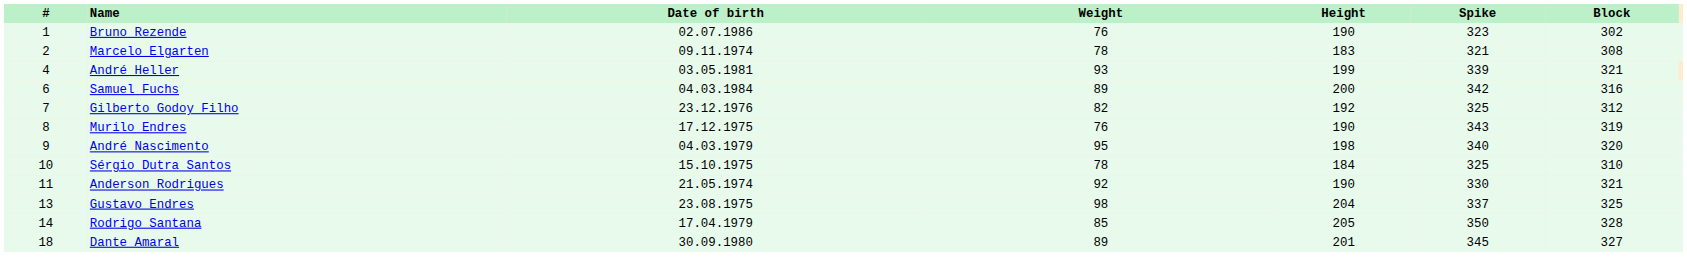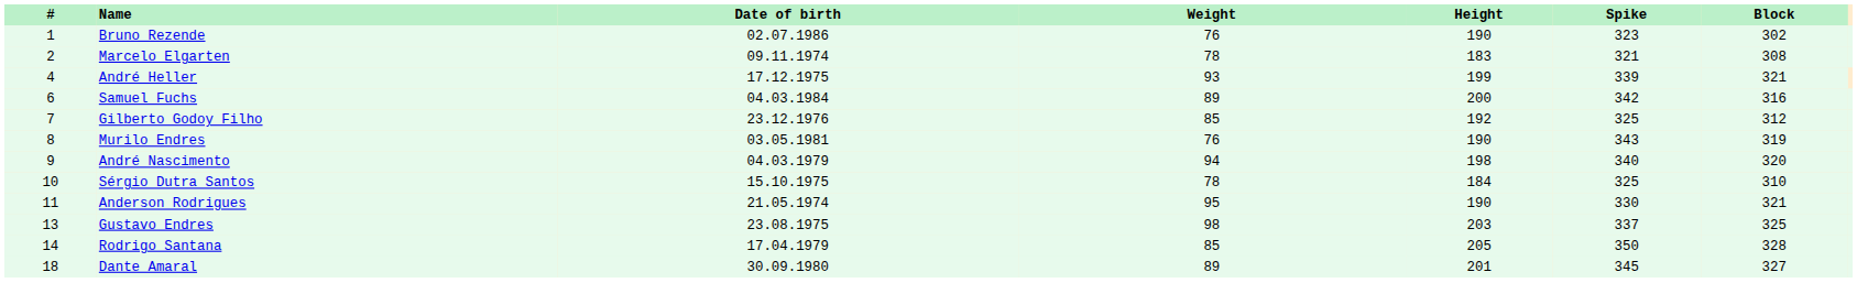André Heller | Date of birth: 03.05.1981 -> 17.12.1975
Gilberto Godoy Filho | Weight: 82 -> 85
Murilo Endres | Date of birth: 17.12.1975 -> 03.05.1981
André Nascimento | Weight: 95 -> 94
Anderson Rodrigues | Weight: 92 -> 95
Gustavo Endres | Height: 204 -> 203
